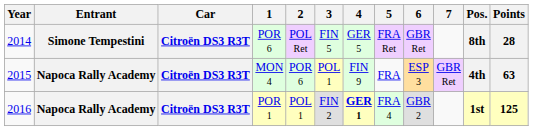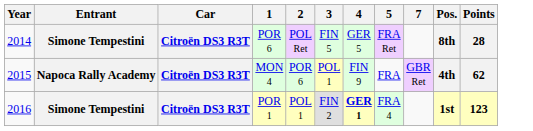- column: 6 | GBR Ret | ESP 3 | GBR 2
MON 4 | Points: 63 -> 62
POR 1 | Entrant: Napoca Rally Academy -> Simone Tempestini
POR 1 | Points: 125 -> 123
